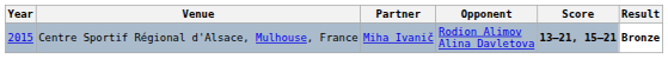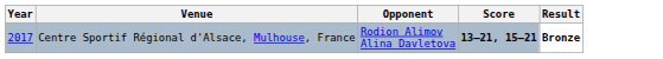- column: Partner | Miha Ivanič
Centre Sportif Régional d'Alsace, Mulhouse, France | Year: 2015 -> 2017
